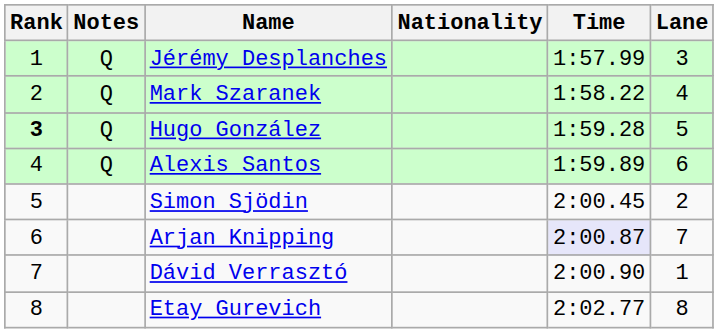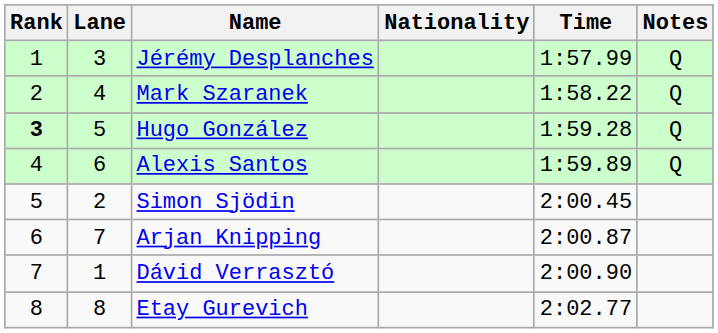columns swapped: Lane <-> Notes
Arjan Knipping | Time: lavender background -> no background
